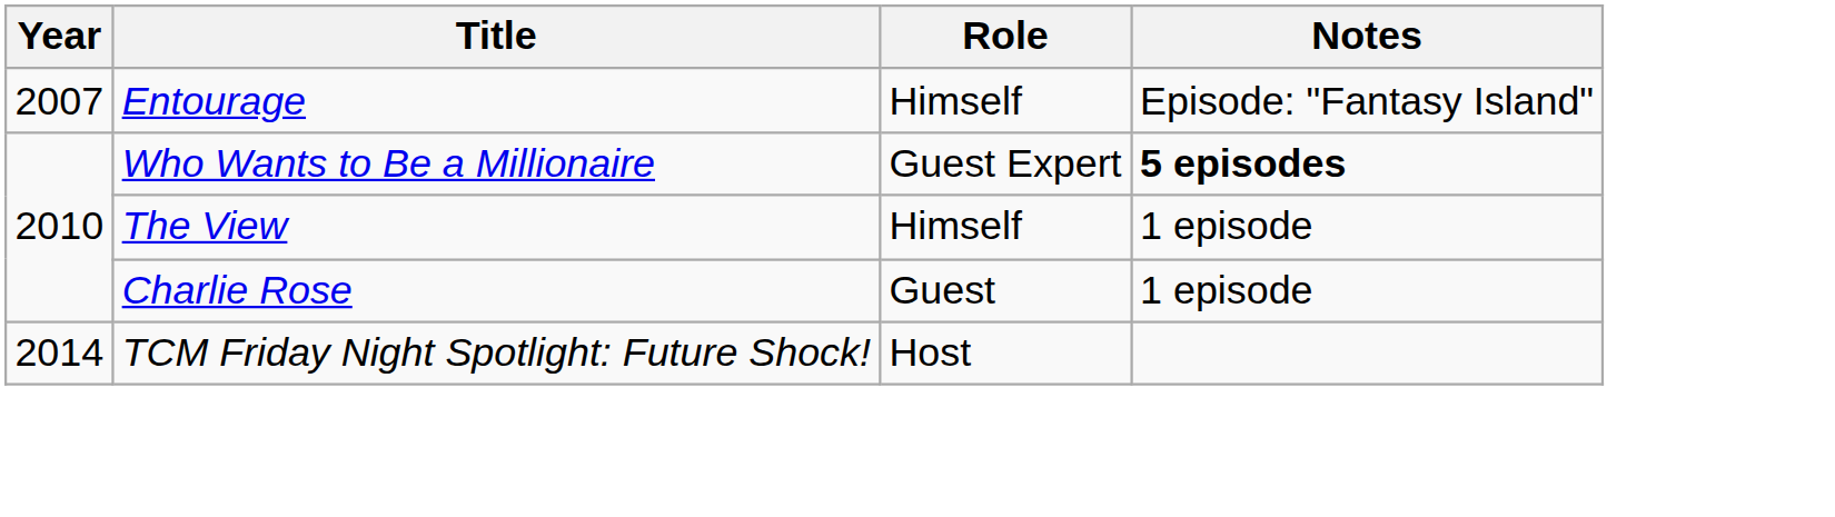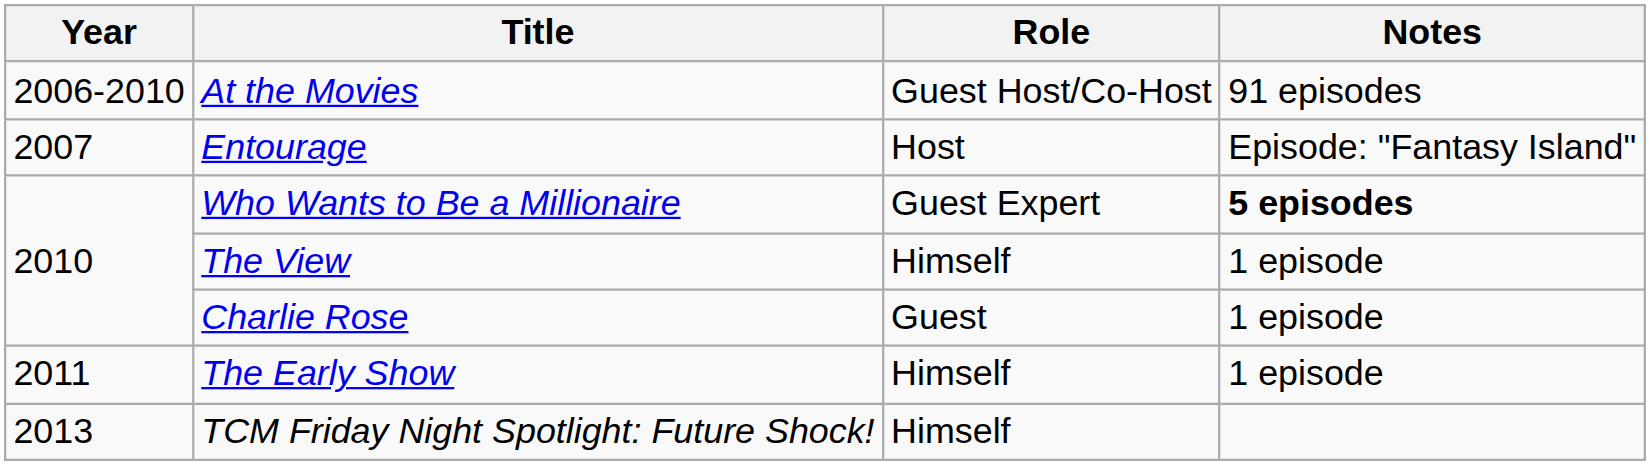+ row: 2006-2010 | At the Movies | Guest Host/Co-Host | 91 episodes
Entourage | Role: Himself -> Host
+ row: 2011 | The Early Show | Himself | 1 episode
TCM Friday Night Spotlight: Future Shock! | Year: 2014 -> 2013
TCM Friday Night Spotlight: Future Shock! | Role: Host -> Himself
